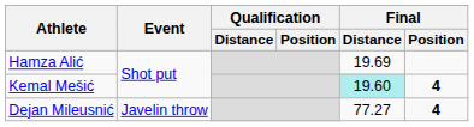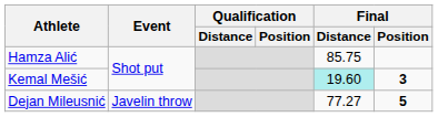Hamza Alić | Final / Distance: 19.69 -> 85.75
Kemal Mešić | Final / Position: 4 -> 3
Dejan Mileusnić | Final / Position: 4 -> 5
